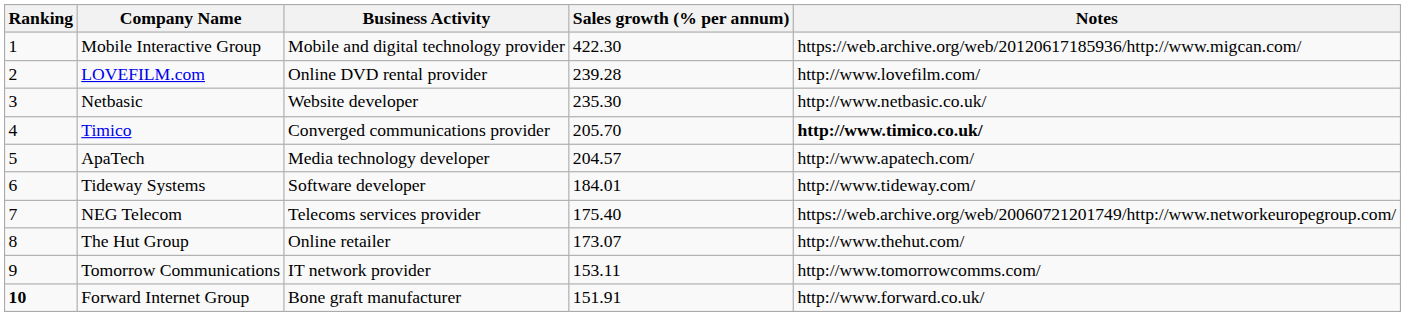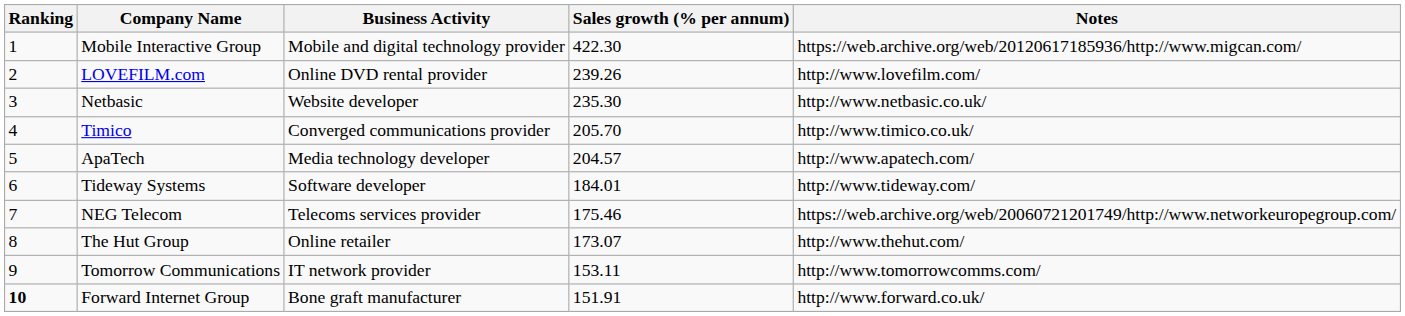LOVEFILM.com | Sales growth (% per annum): 239.28 -> 239.26
Timico | Notes: bold -> normal
NEG Telecom | Sales growth (% per annum): 175.40 -> 175.46
